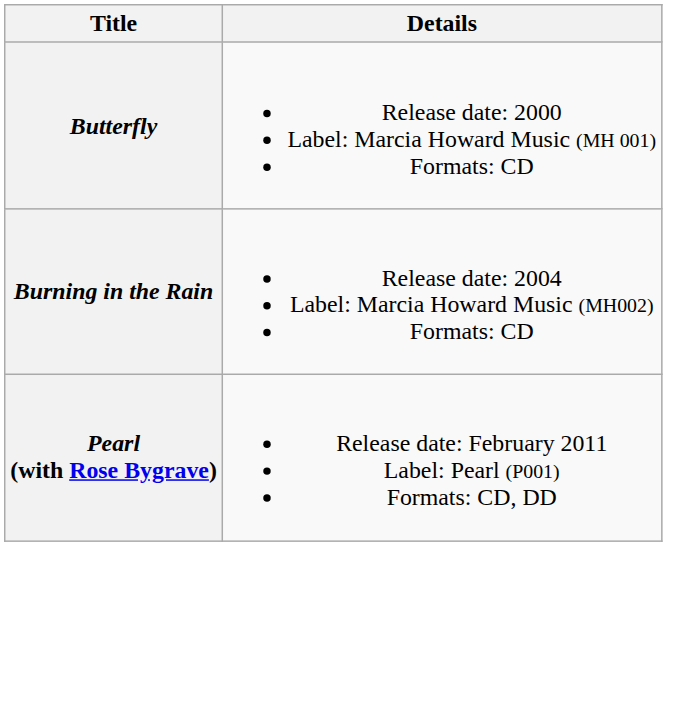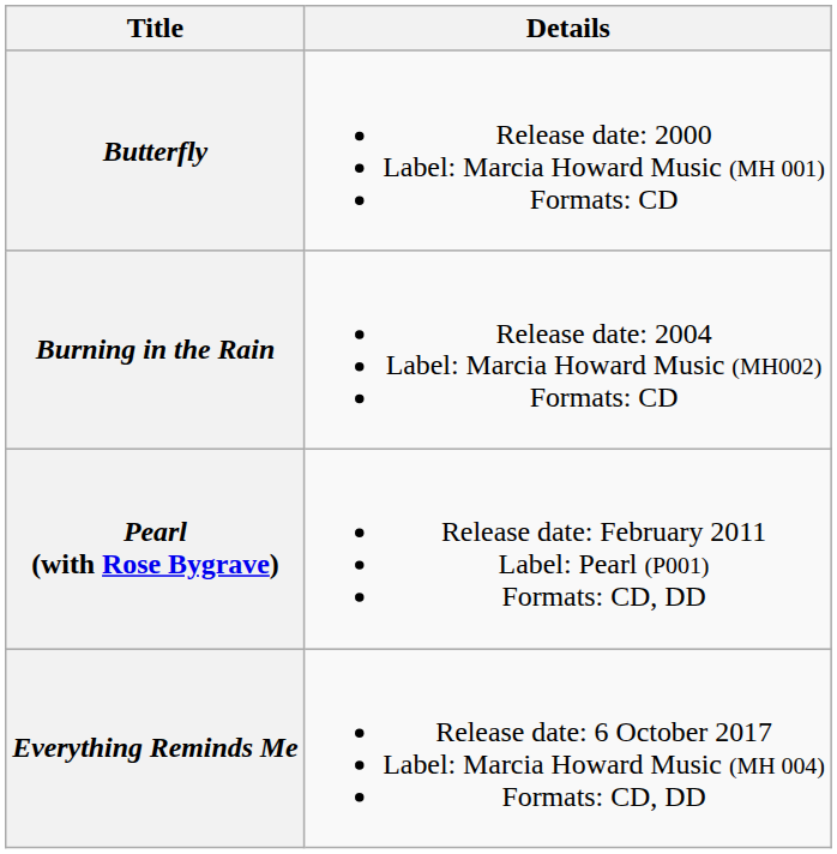+ row: Everything Reminds Me | Release date: 6 October 2017 Label: Marcia Howard Music (MH 004) Formats: CD, DD
